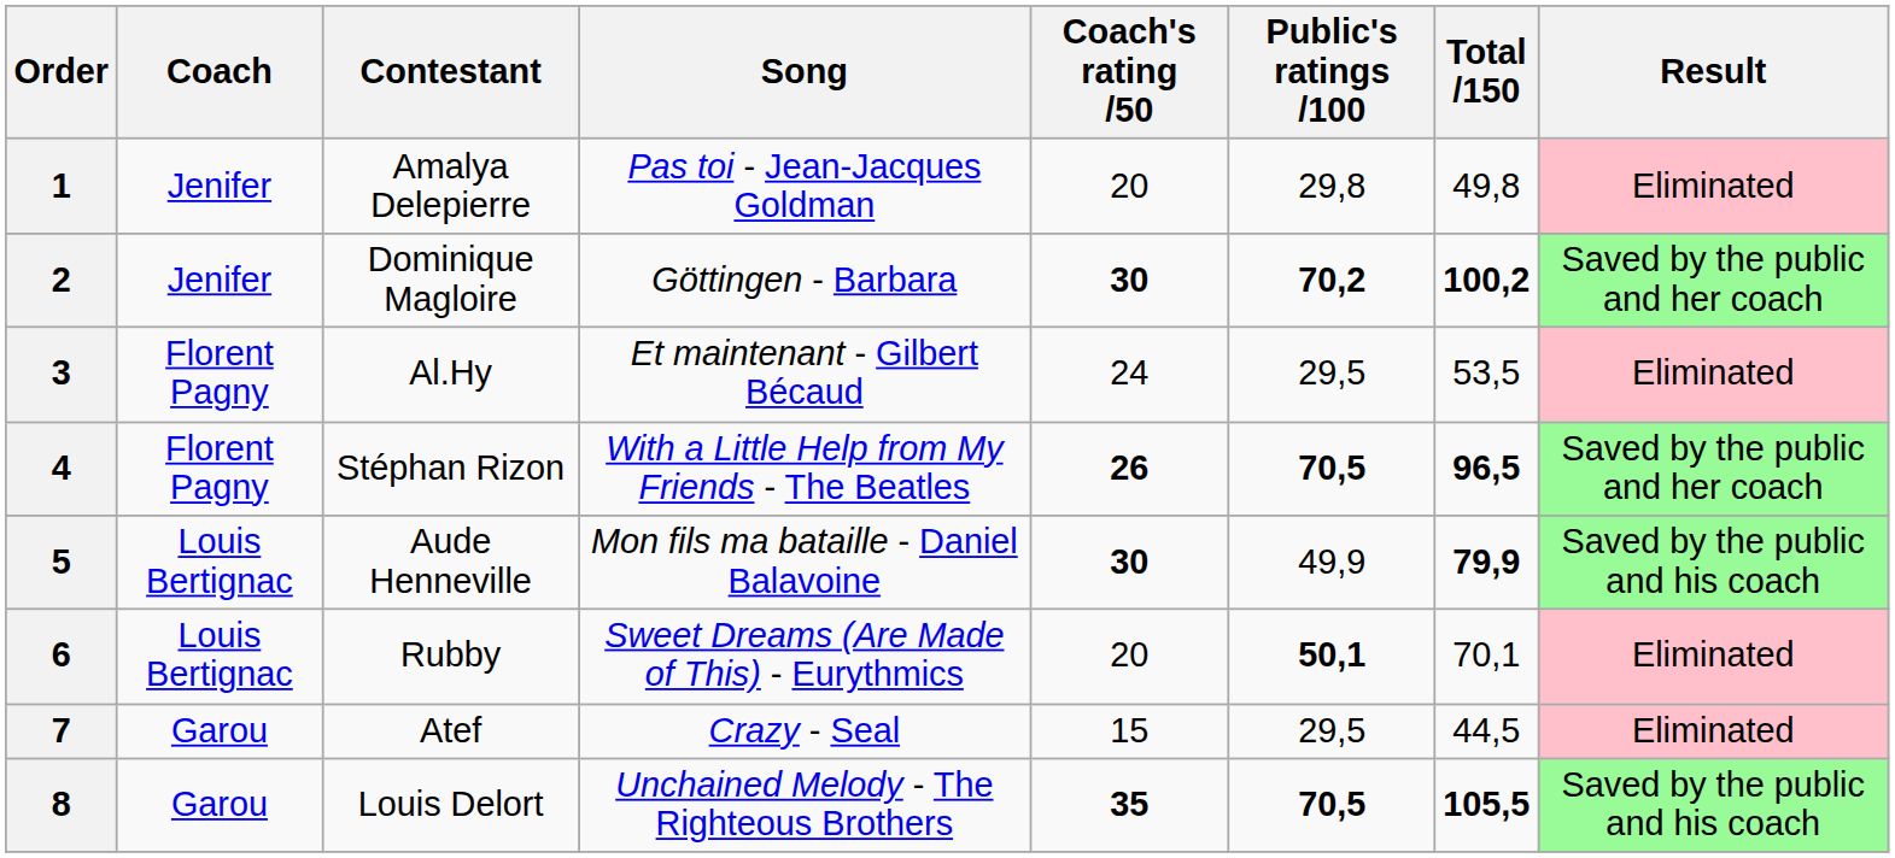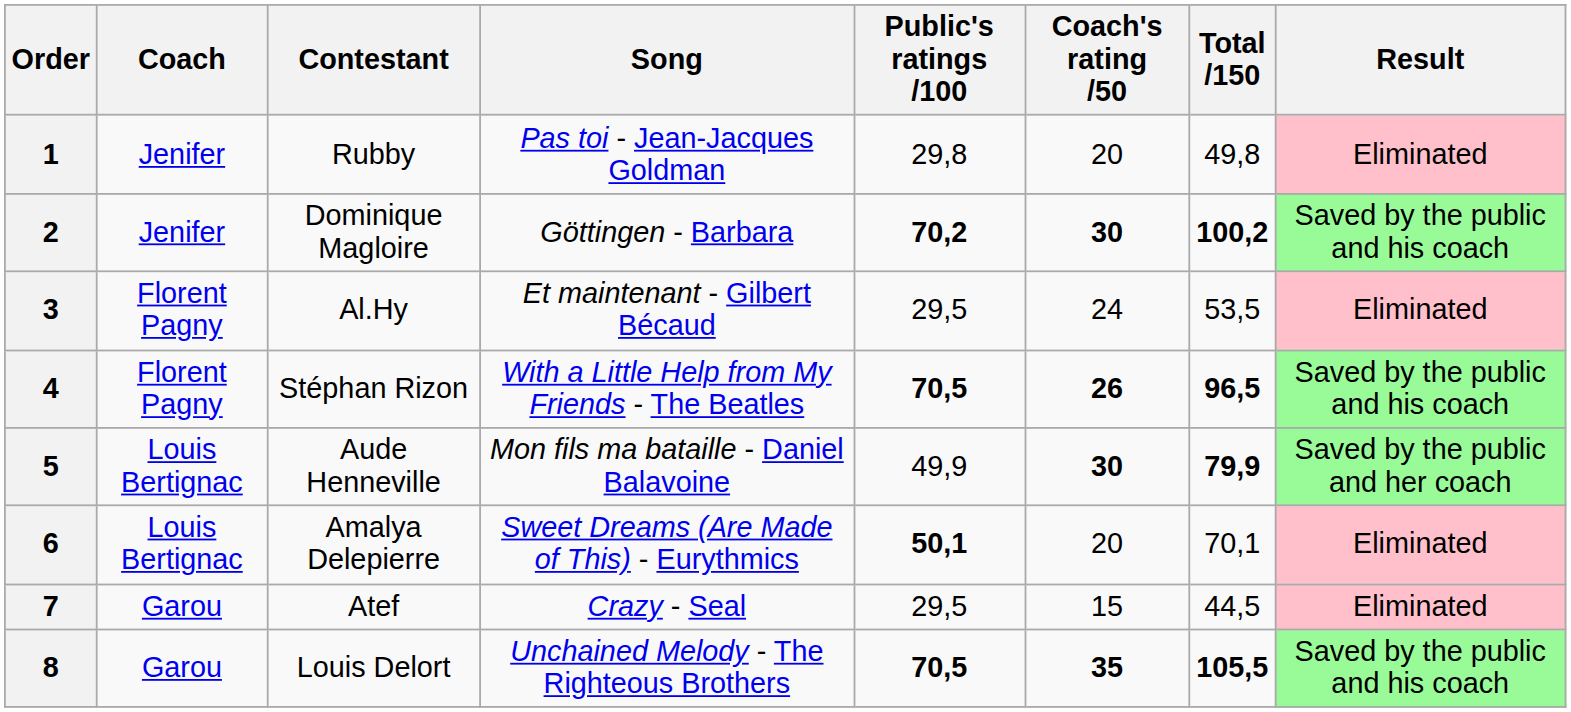columns swapped: Public's ratings /100 <-> Coach's rating /50
1 | Contestant: Amalya Delepierre -> Rubby
2 | Result: Saved by the public and her coach -> Saved by the public and his coach
4 | Result: Saved by the public and her coach -> Saved by the public and his coach
5 | Result: Saved by the public and his coach -> Saved by the public and her coach
6 | Contestant: Rubby -> Amalya Delepierre
